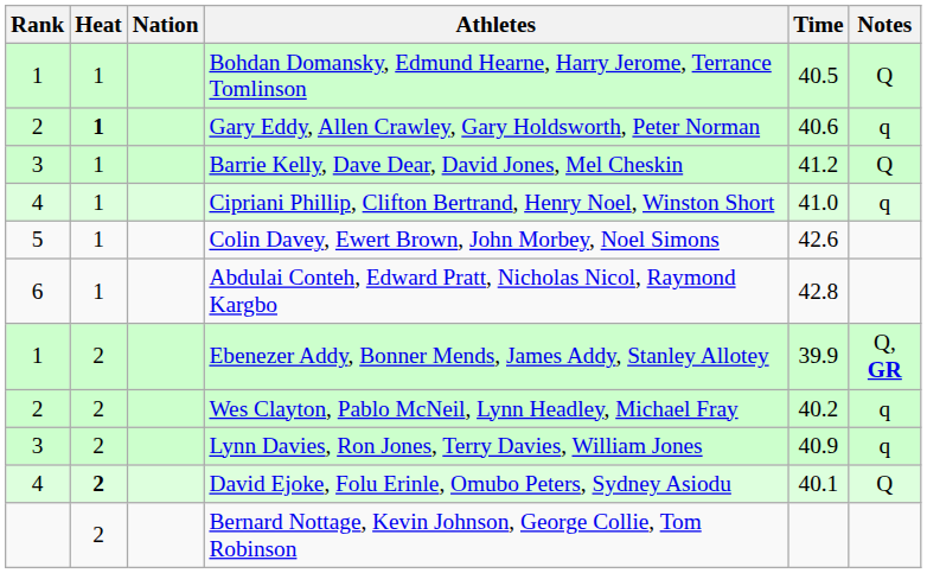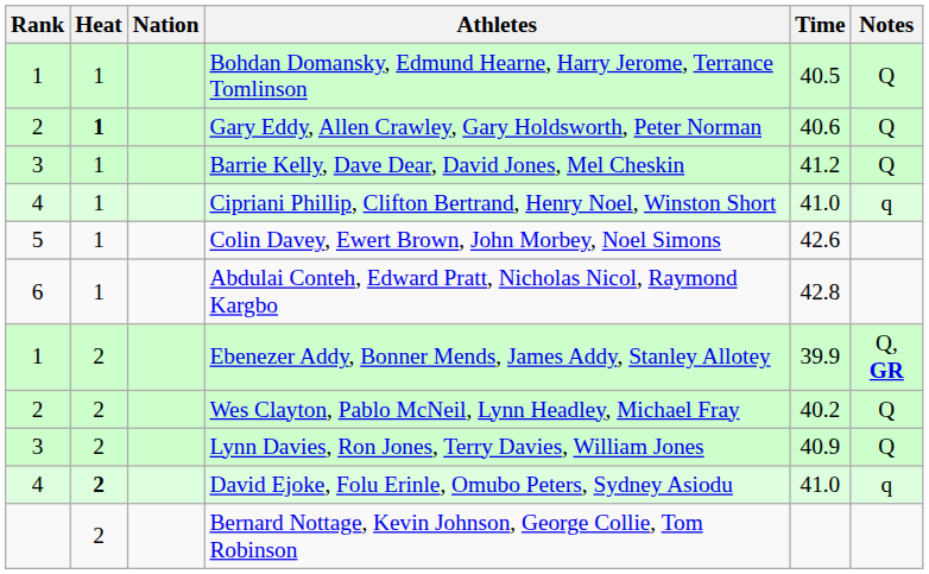Gary Eddy, Allen Crawley, Gary Holdsworth, Peter Norman | Notes: q -> Q
Wes Clayton, Pablo McNeil, Lynn Headley, Michael Fray | Notes: q -> Q
Lynn Davies, Ron Jones, Terry Davies, William Jones | Notes: q -> Q
David Ejoke, Folu Erinle, Omubo Peters, Sydney Asiodu | Time: 40.1 -> 41.0
David Ejoke, Folu Erinle, Omubo Peters, Sydney Asiodu | Notes: Q -> q
